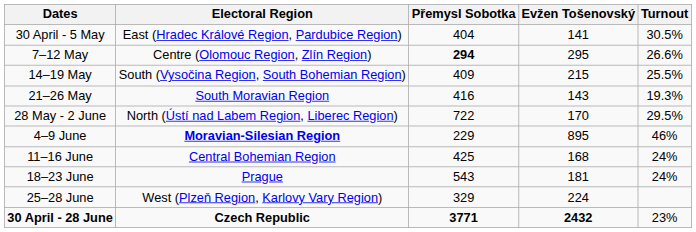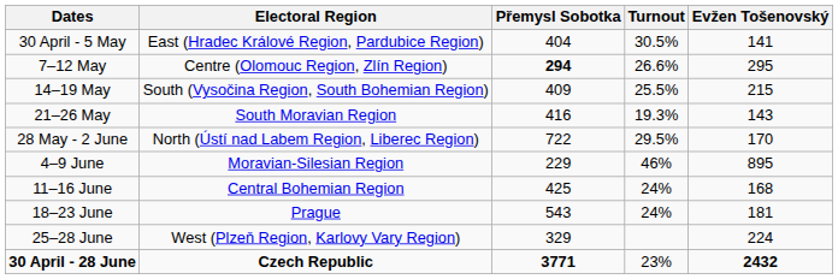columns swapped: Evžen Tošenovský <-> Turnout
4–9 June | Electoral Region: bold -> normal
